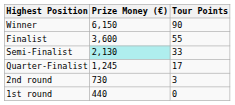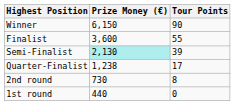Semi-Finalist | Tour Points: 33 -> 39
Quarter-Finalist | Prize Money (€): 1,245 -> 1,238
2nd round | Tour Points: 3 -> 8
